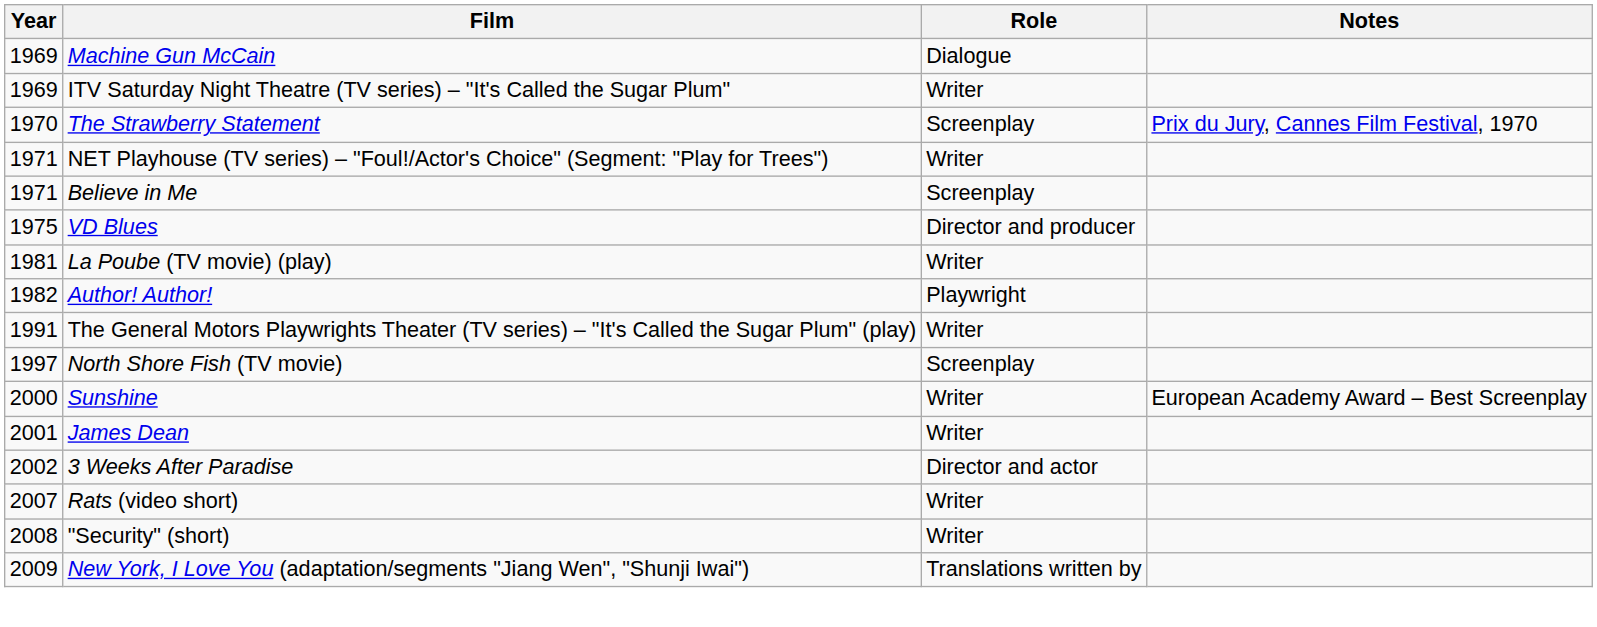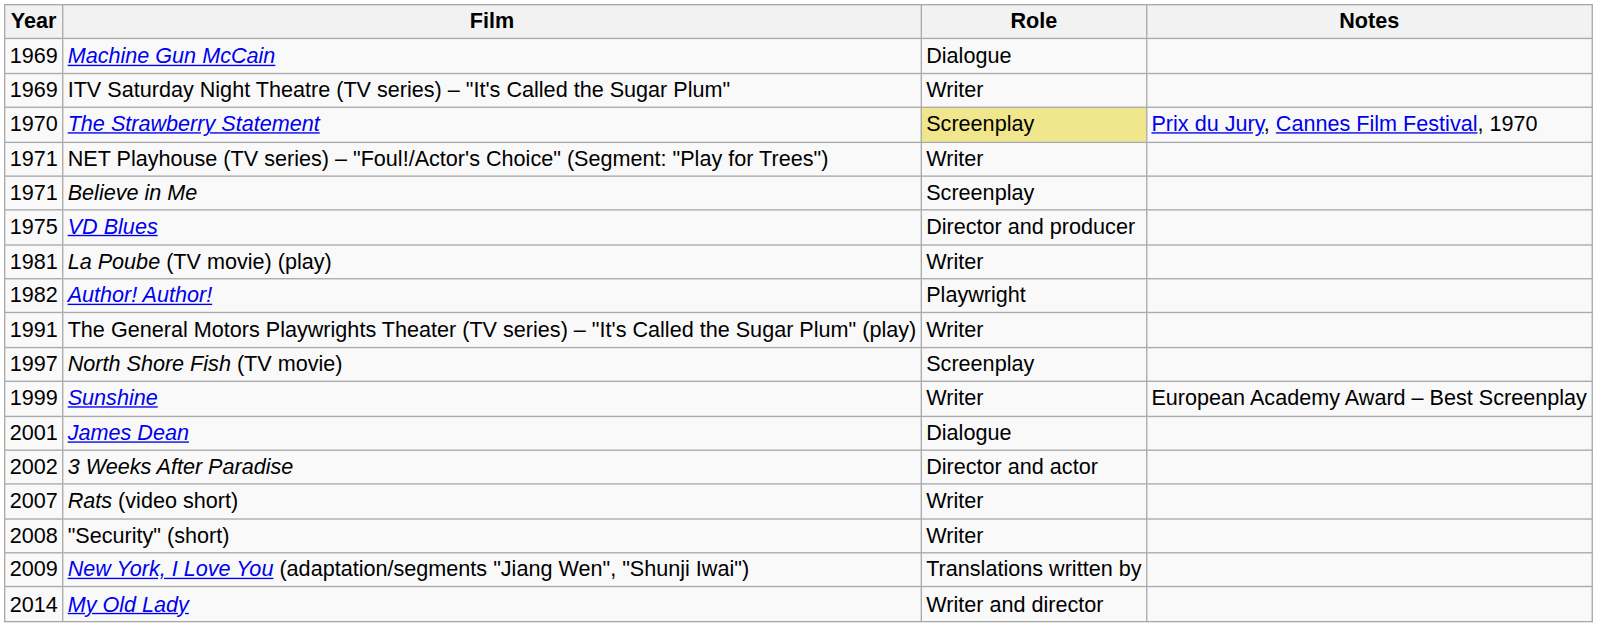The Strawberry Statement | Role: no background -> khaki background
Sunshine | Year: 2000 -> 1999
James Dean | Role: Writer -> Dialogue
+ row: 2014 | My Old Lady | Writer and director
